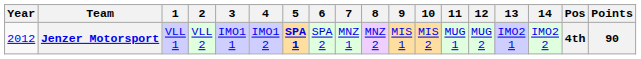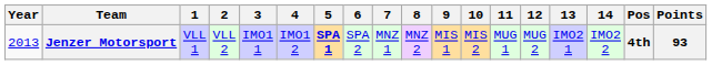Jenzer Motorsport | Year: 2012 -> 2013
Jenzer Motorsport | Points: 90 -> 93
